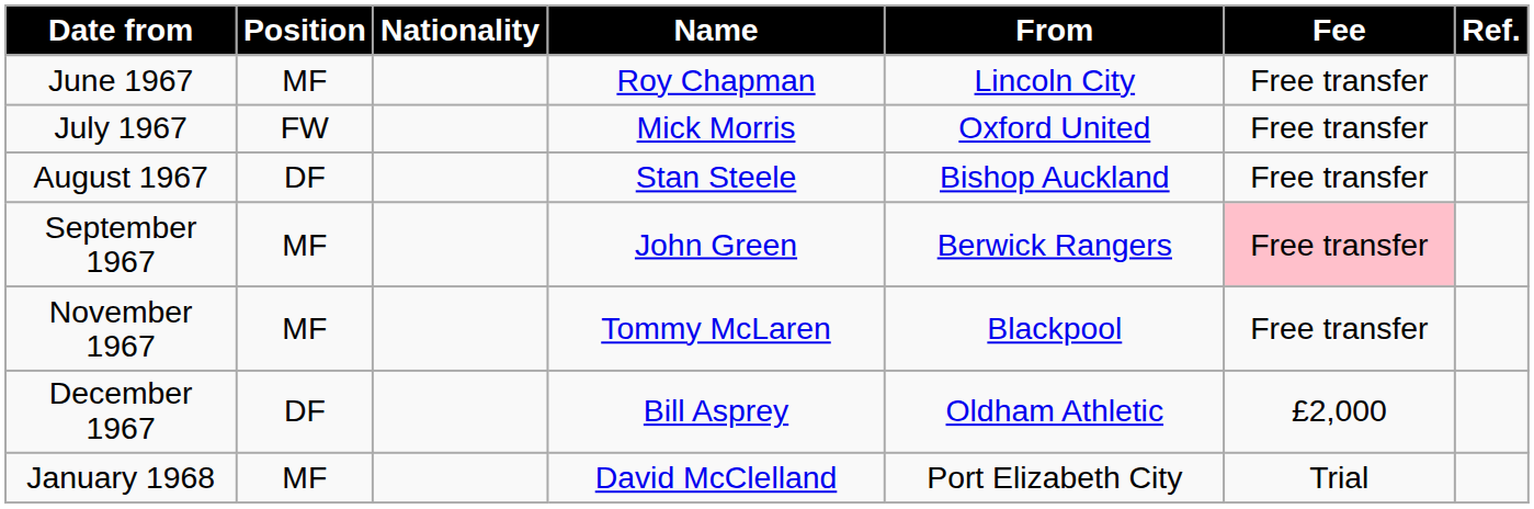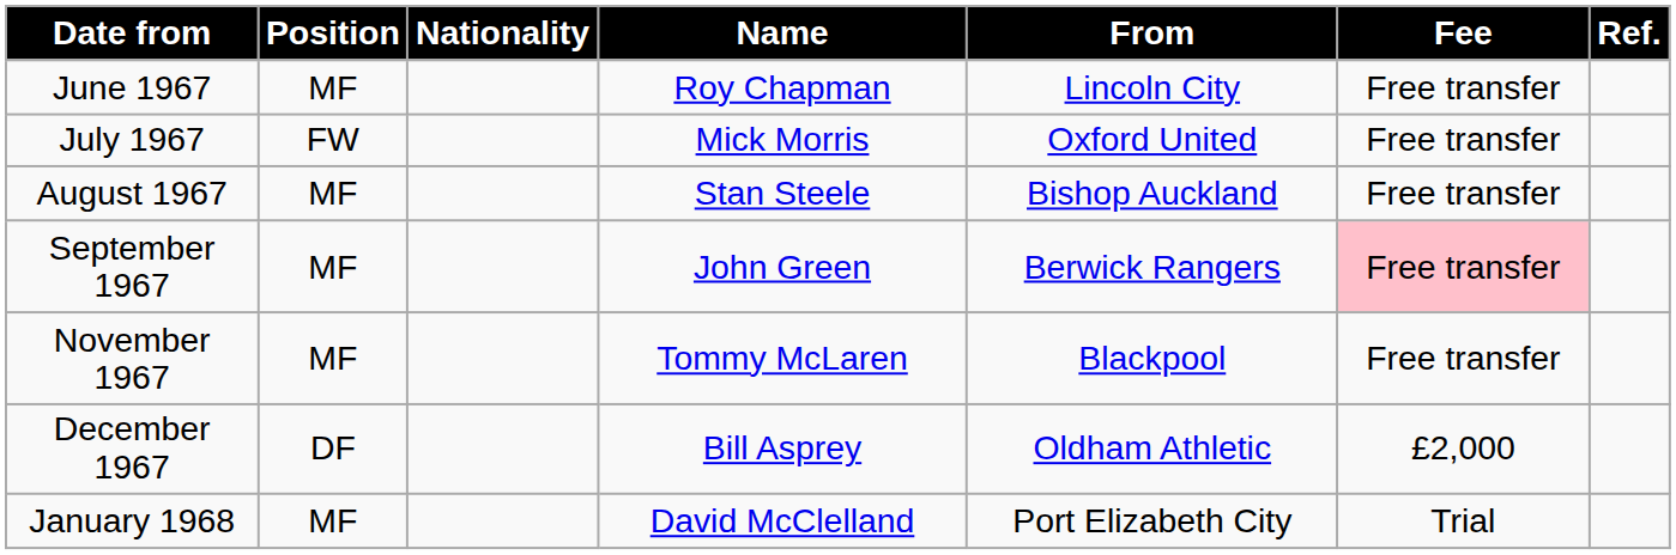August 1967 | Position: DF -> MF
